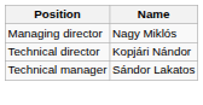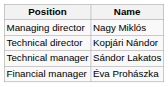+ row: Financial manager | Éva Prohászka
